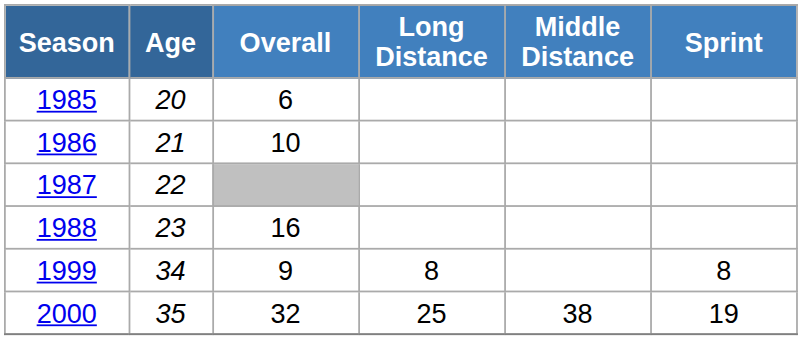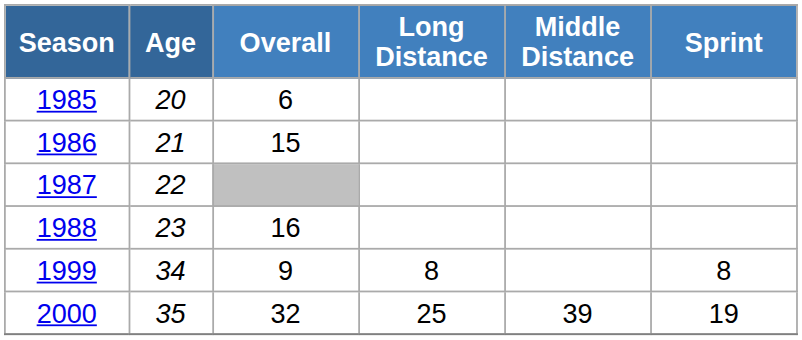1986 | Overall: 10 -> 15
2000 | Middle Distance: 38 -> 39
